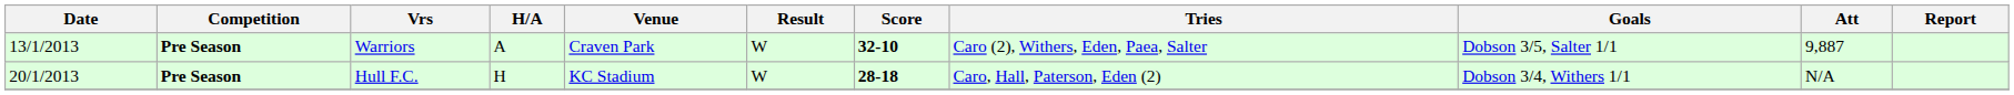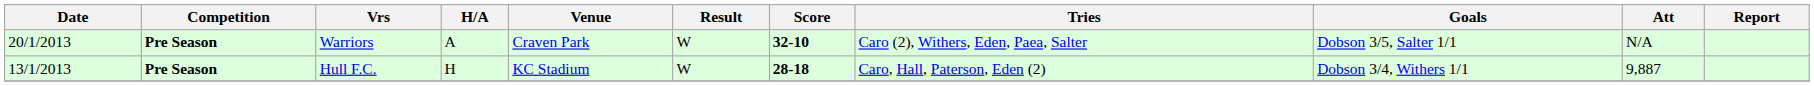Warriors | Date: 13/1/2013 -> 20/1/2013
Warriors | Att: 9,887 -> N/A
Hull F.C. | Date: 20/1/2013 -> 13/1/2013
Hull F.C. | Att: N/A -> 9,887
